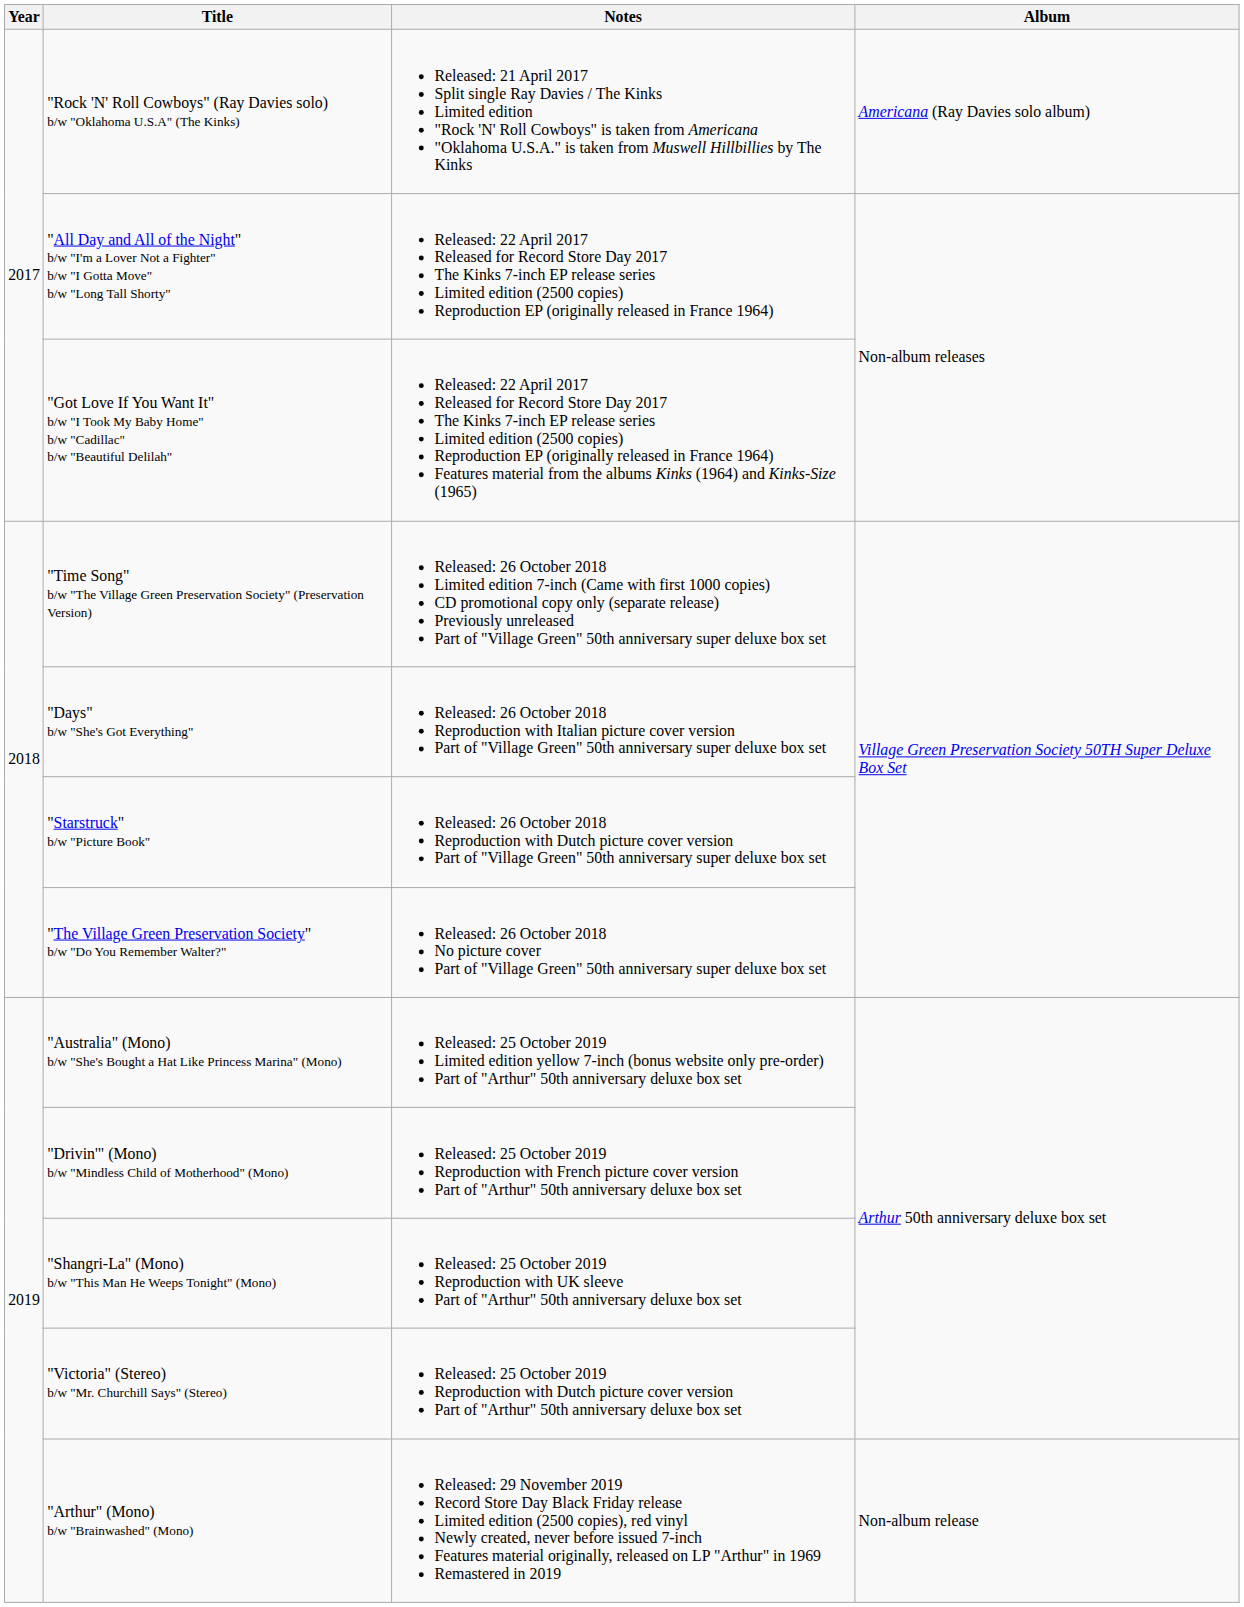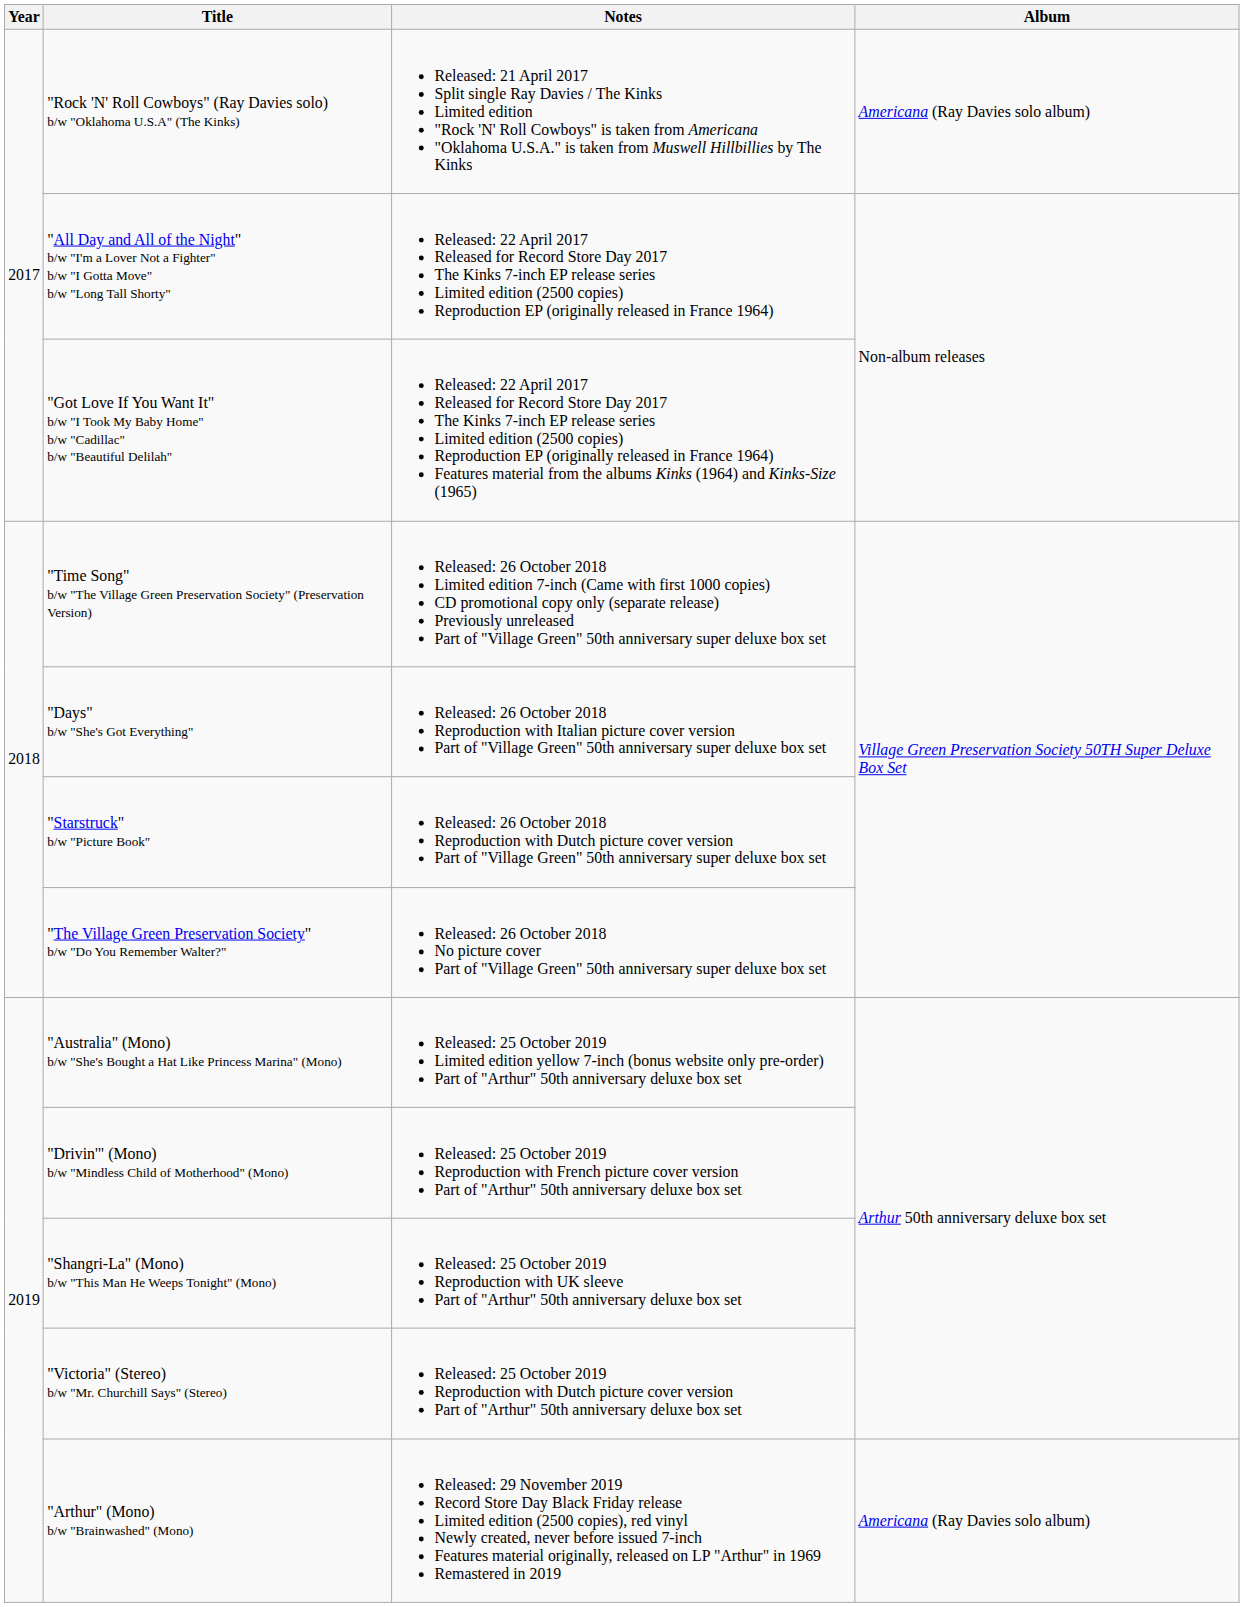"Arthur" (Mono) b/w "Brainwashed" (Mono) | Album: Non-album release -> Americana (Ray Davies solo album)
